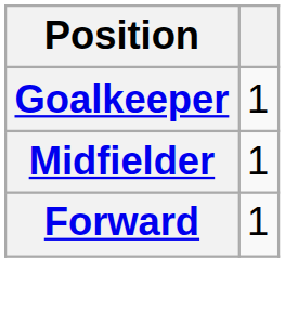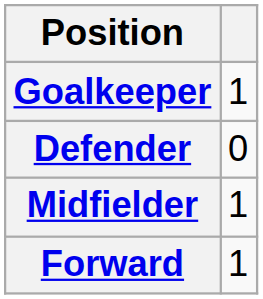+ row: Defender | 0
